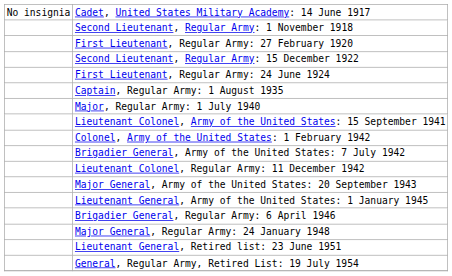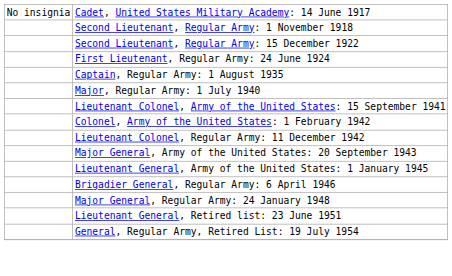- row: First Lieutenant, Regular Army: 27 February 1920
- row: Brigadier General, Army of the United States: 7 July 1942
